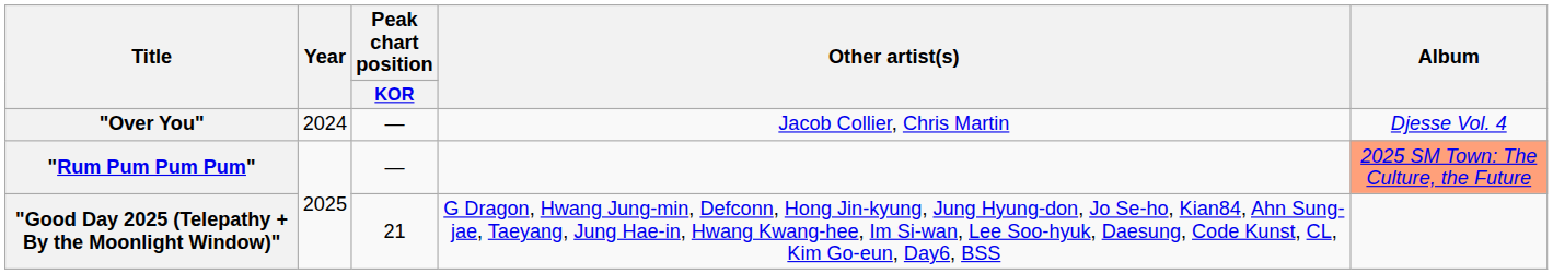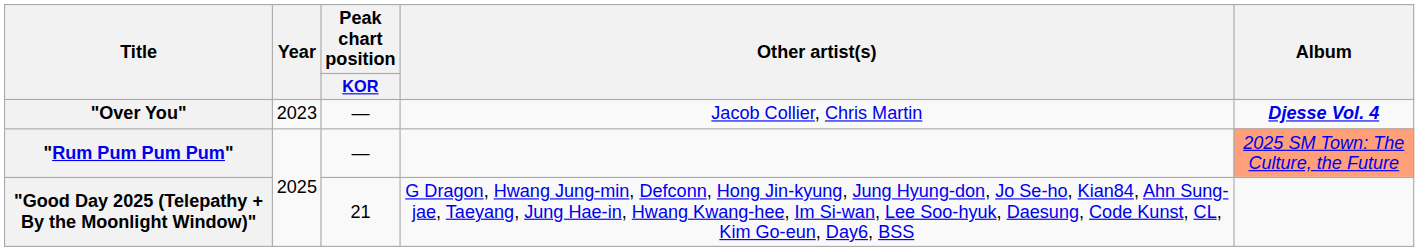"Over You" | Year: 2024 -> 2023
"Over You" | Album: normal -> bold
